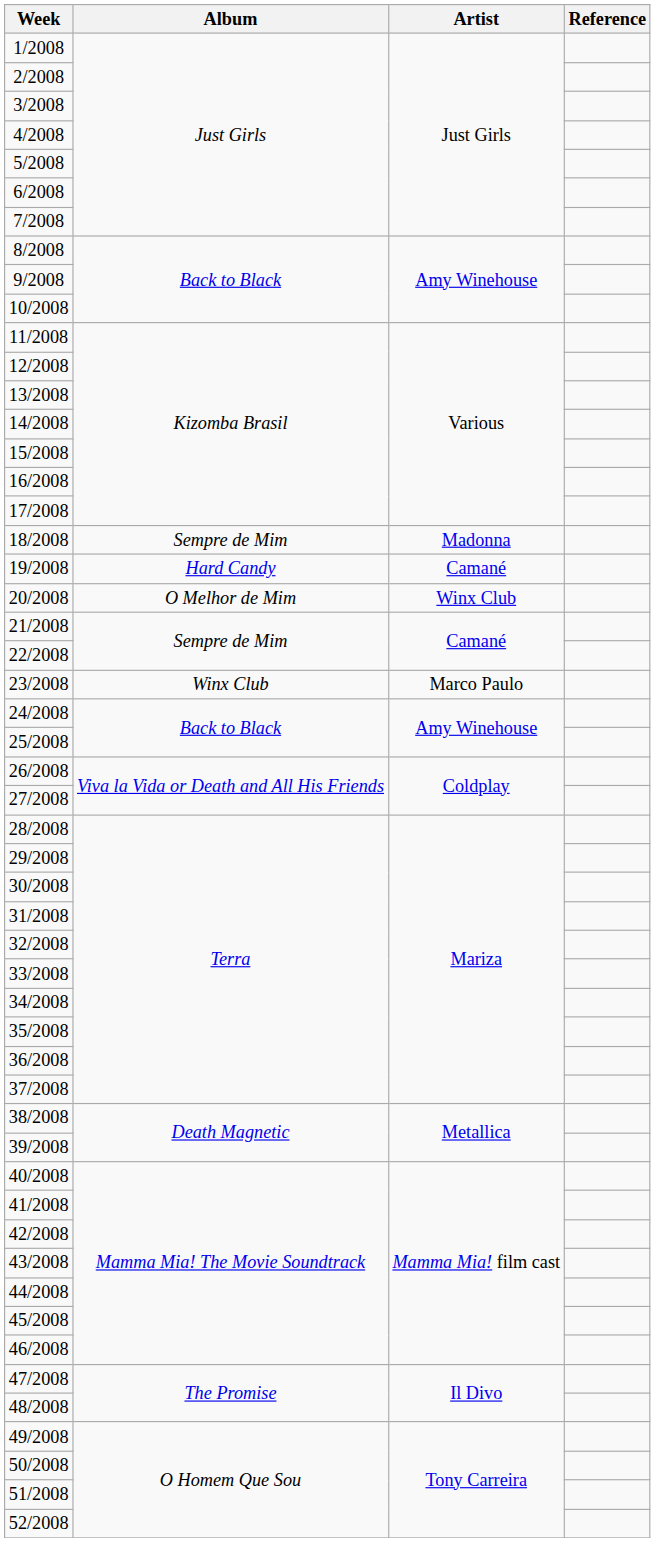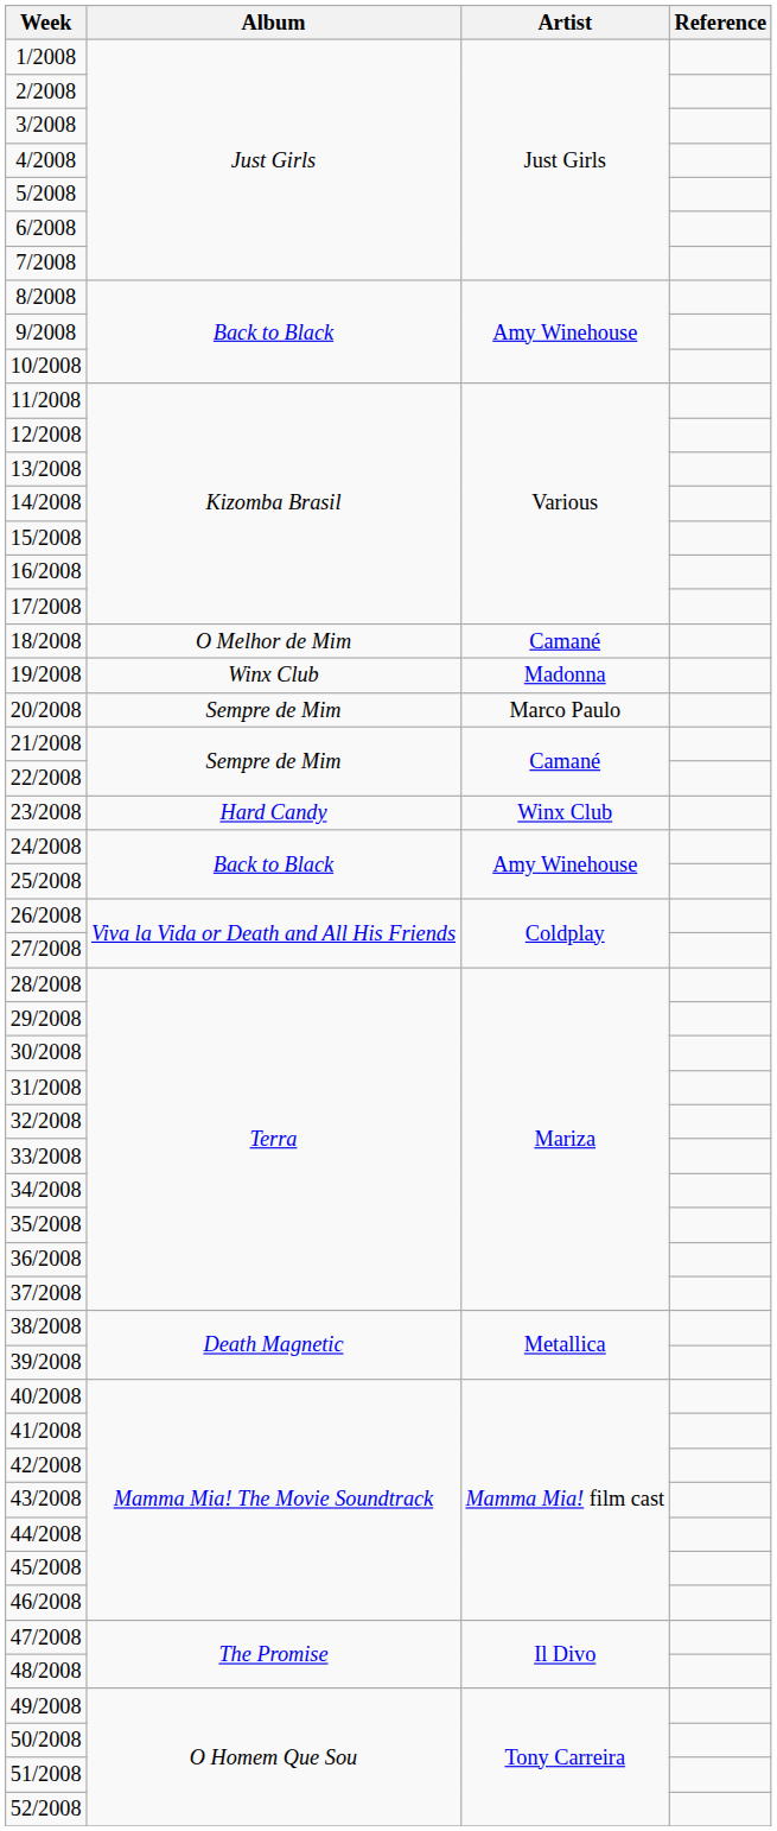18/2008 | Album: Sempre de Mim -> O Melhor de Mim
18/2008 | Artist: Madonna -> Camané
19/2008 | Album: Hard Candy -> Winx Club
19/2008 | Artist: Camané -> Madonna
20/2008 | Album: O Melhor de Mim -> Sempre de Mim
20/2008 | Artist: Winx Club -> Marco Paulo
23/2008 | Album: Winx Club -> Hard Candy
23/2008 | Artist: Marco Paulo -> Winx Club
